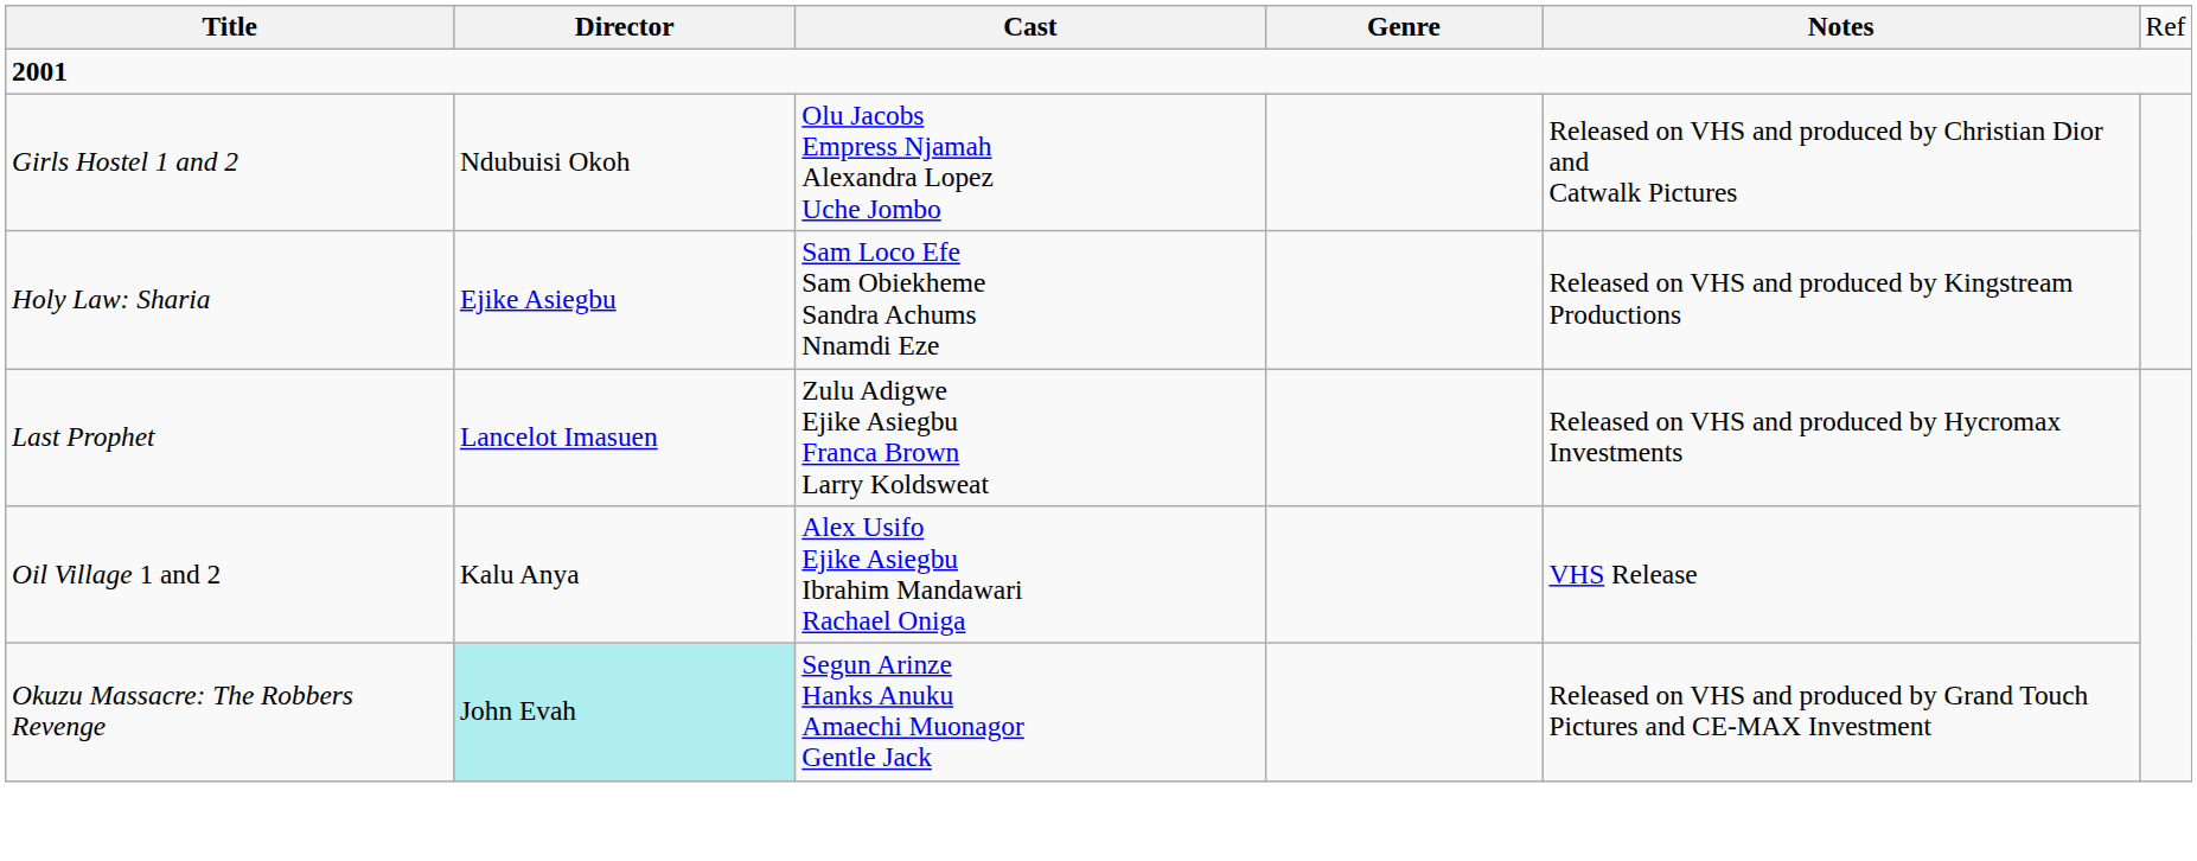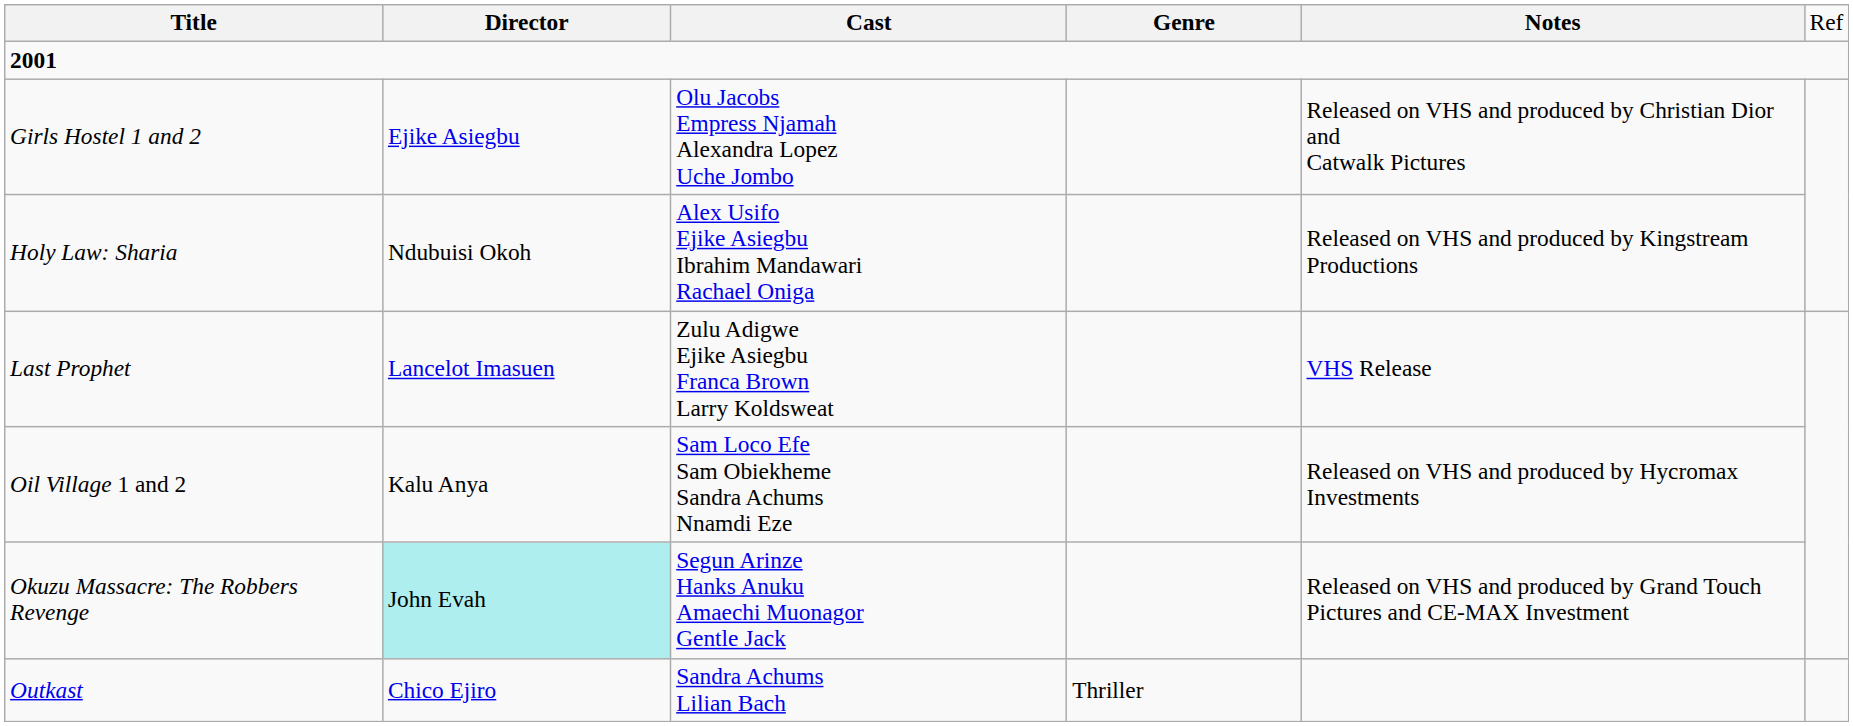Girls Hostel 1 and 2 | column 2: Ndubuisi Okoh -> Ejike Asiegbu
Holy Law: Sharia | column 2: Ejike Asiegbu -> Ndubuisi Okoh
Holy Law: Sharia | column 3: Sam Loco Efe Sam Obiekheme Sandra Achums Nnamdi Eze -> Alex Usifo Ejike Asiegbu Ibrahim Mandawari Rachael Oniga
Last Prophet | column 5: Released on VHS and produced by Hycromax Investments -> VHS Release
Oil Village 1 and 2 | column 3: Alex Usifo Ejike Asiegbu Ibrahim Mandawari Rachael Oniga -> Sam Loco Efe Sam Obiekheme Sandra Achums Nnamdi Eze
Oil Village 1 and 2 | column 5: VHS Release -> Released on VHS and produced by Hycromax Investments
+ row: Outkast | Chico Ejiro | Sandra Achums Lilian Bach | Thriller
